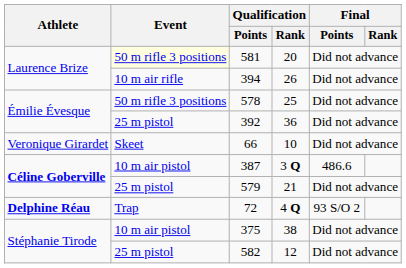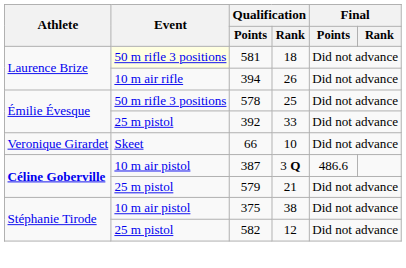581 | Qualification / Rank: 20 -> 18
392 | Qualification / Rank: 36 -> 33
- row: Delphine Réau | Trap | 72 | 4 Q | 93 S/O 2
